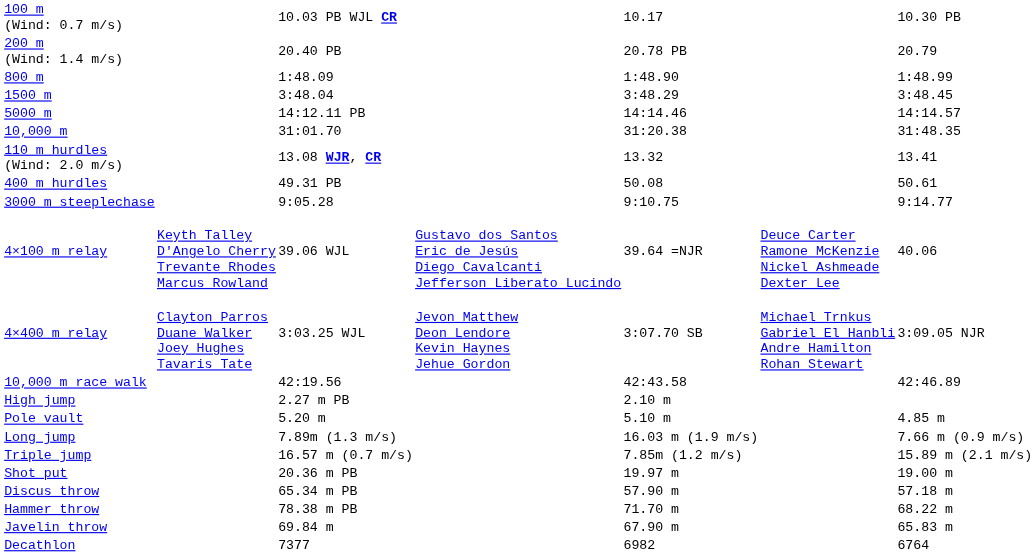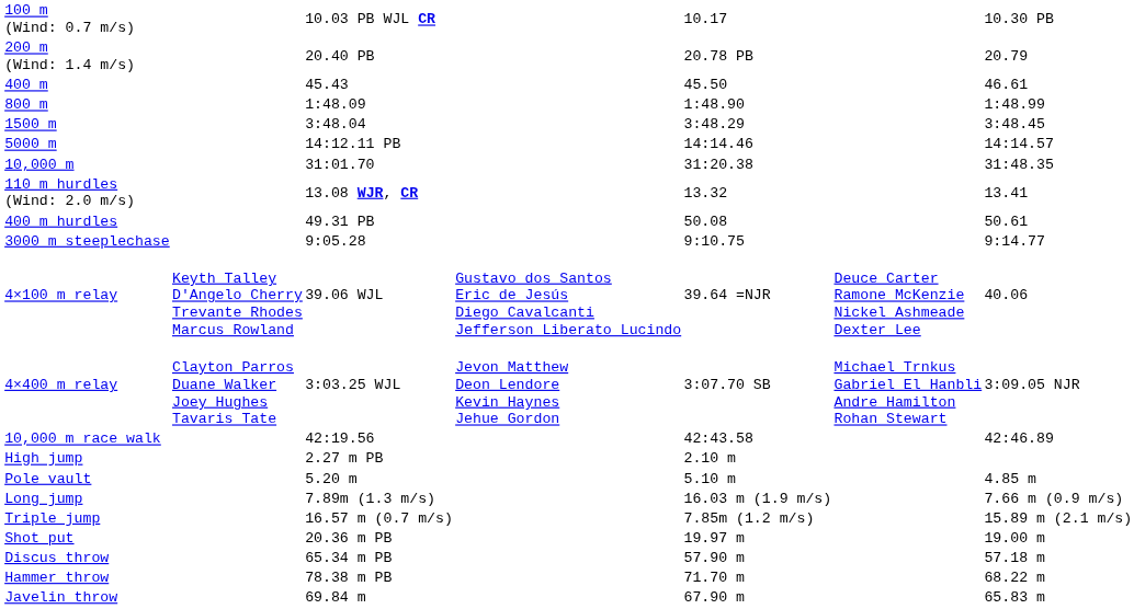+ row: 400 m | 45.43 | 45.50 | 46.61
- row: Decathlon | 7377 | 6982 | 6764
